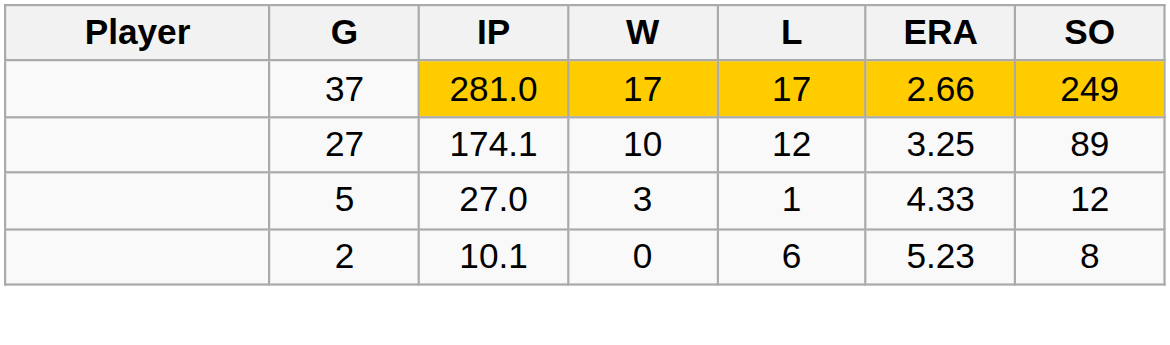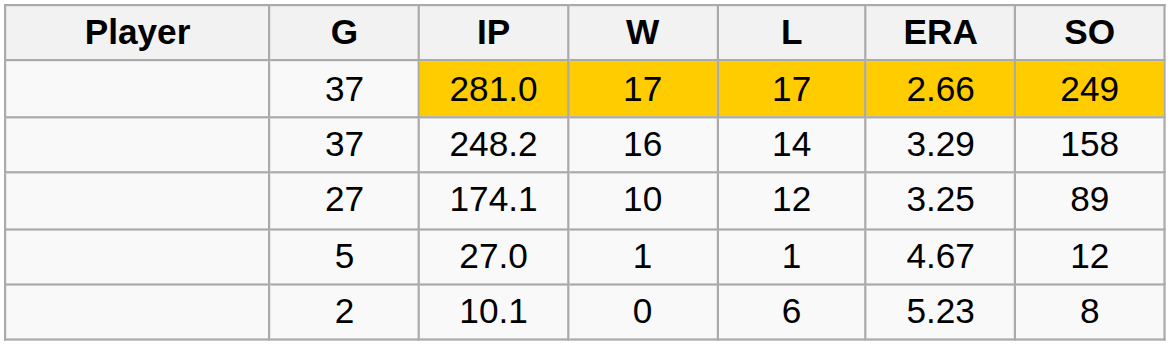+ row: 37 | 248.2 | 16 | 14 | 3.29 | 158
27.0 | W: 3 -> 1
27.0 | ERA: 4.33 -> 4.67
